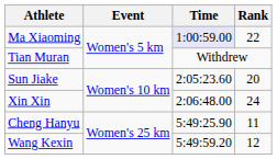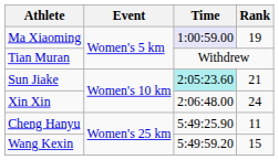Ma Xiaoming | Rank: 22 -> 19
Sun Jiake | Time: no background -> paleturquoise background
Sun Jiake | Rank: 20 -> 21
Wang Kexin | Rank: 12 -> 15
